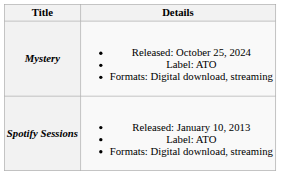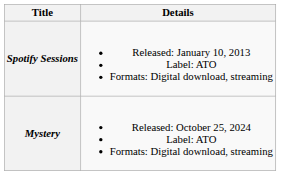rows swapped: Spotify Sessions <-> Mystery
